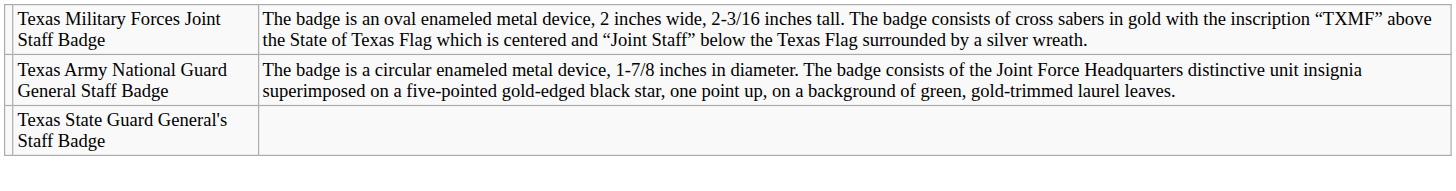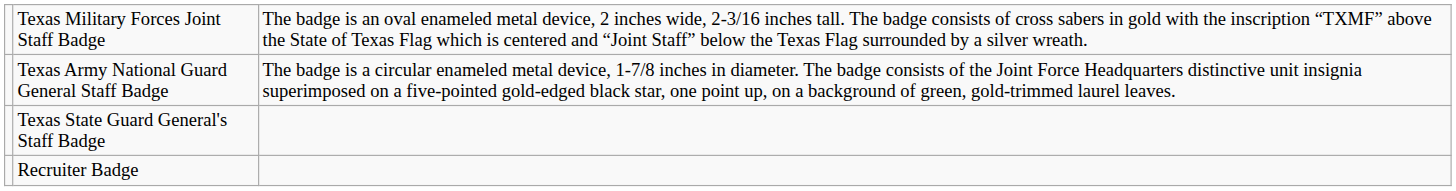+ row: Recruiter Badge
